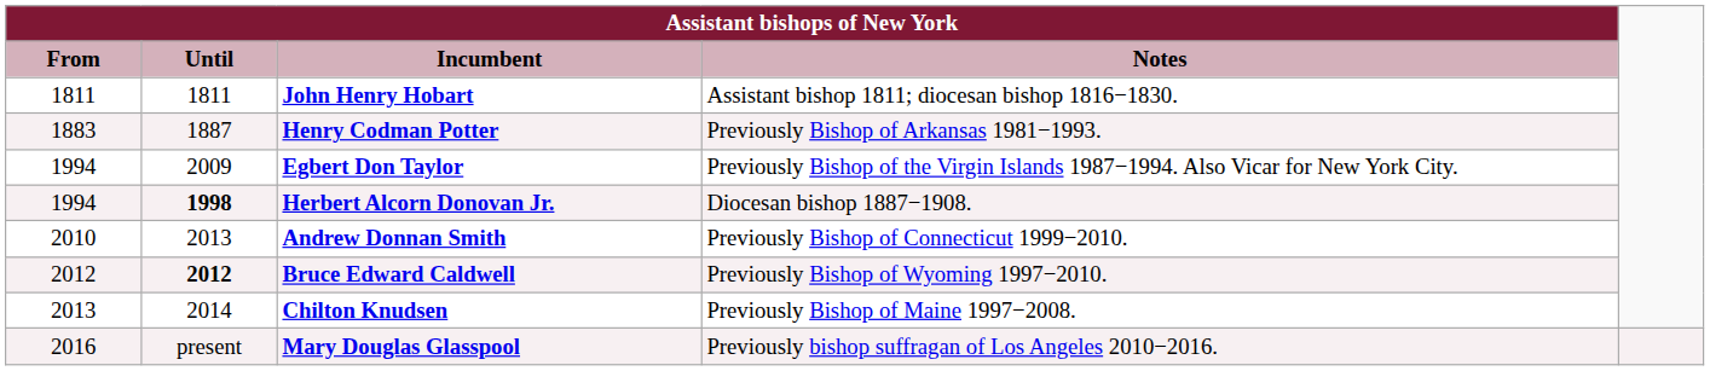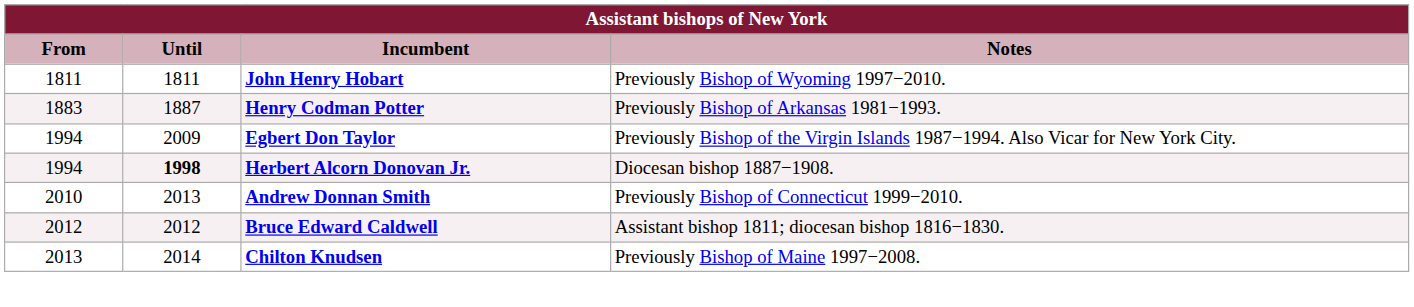John Henry Hobart | Assistant bishops of New York / Notes: Assistant bishop 1811; diocesan bishop 1816−1830. -> Previously Bishop of Wyoming 1997−2010.
Bruce Edward Caldwell | Assistant bishops of New York / Until: bold -> normal
Bruce Edward Caldwell | Assistant bishops of New York / Notes: Previously Bishop of Wyoming 1997−2010. -> Assistant bishop 1811; diocesan bishop 1816−1830.
- row: 2016 | present | Mary Douglas Glasspool | Previously bishop suffragan of Los Angeles 2010−2016.
